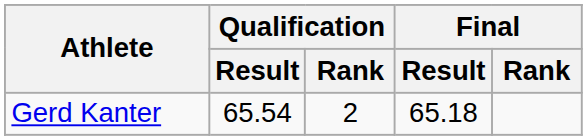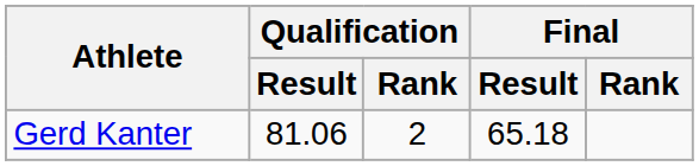Gerd Kanter | Qualification / Result: 65.54 -> 81.06
